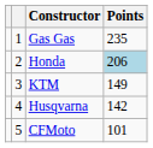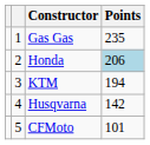KTM | Points: 149 -> 194
